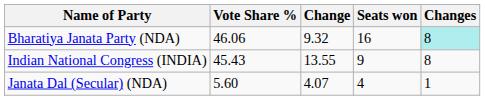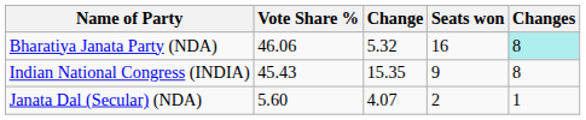Bharatiya Janata Party (NDA) | Change: 9.32 -> 5.32
Indian National Congress (INDIA) | Change: 13.55 -> 15.35
Janata Dal (Secular) (NDA) | Seats won: 4 -> 2
